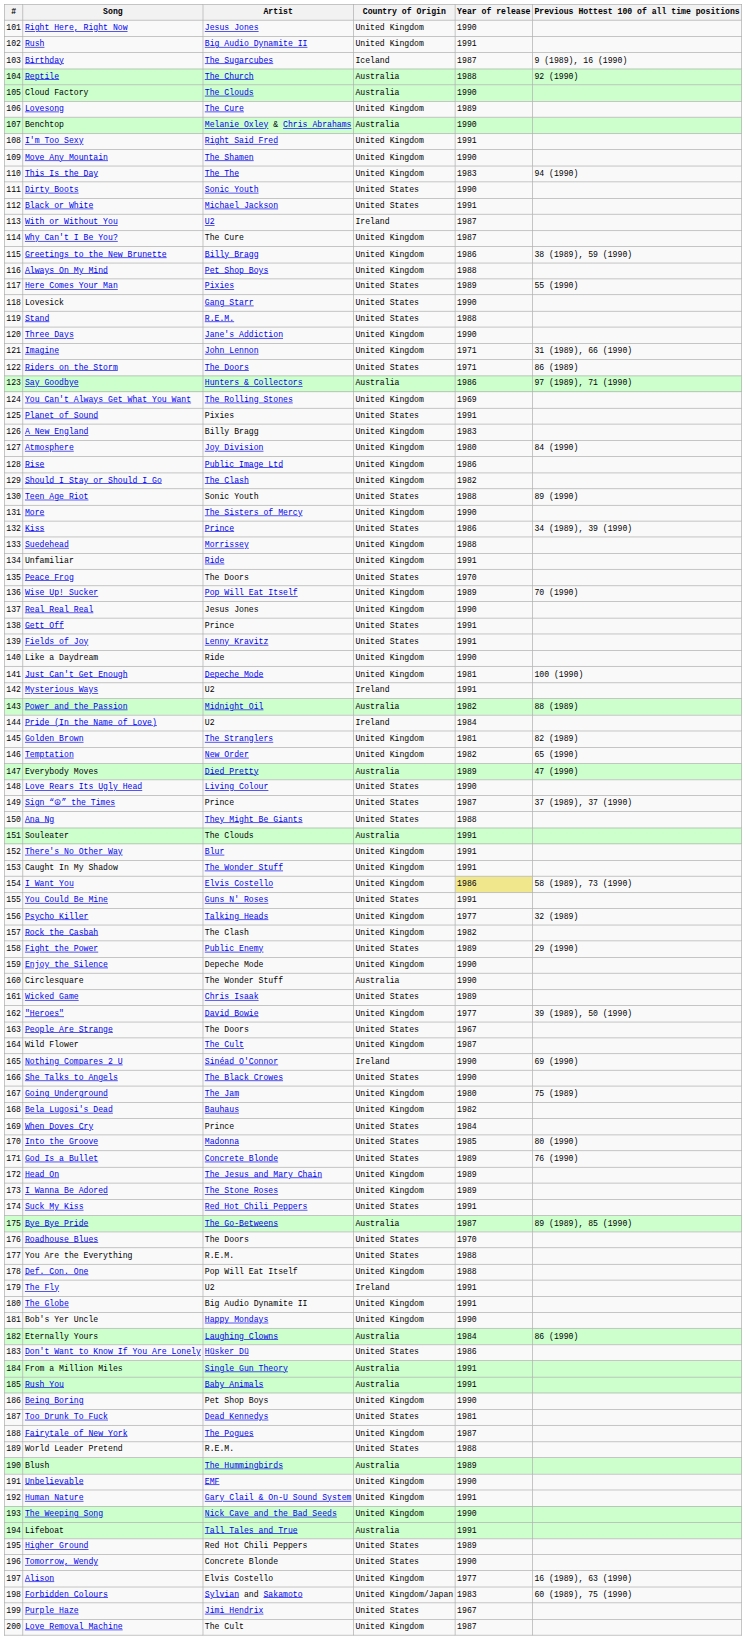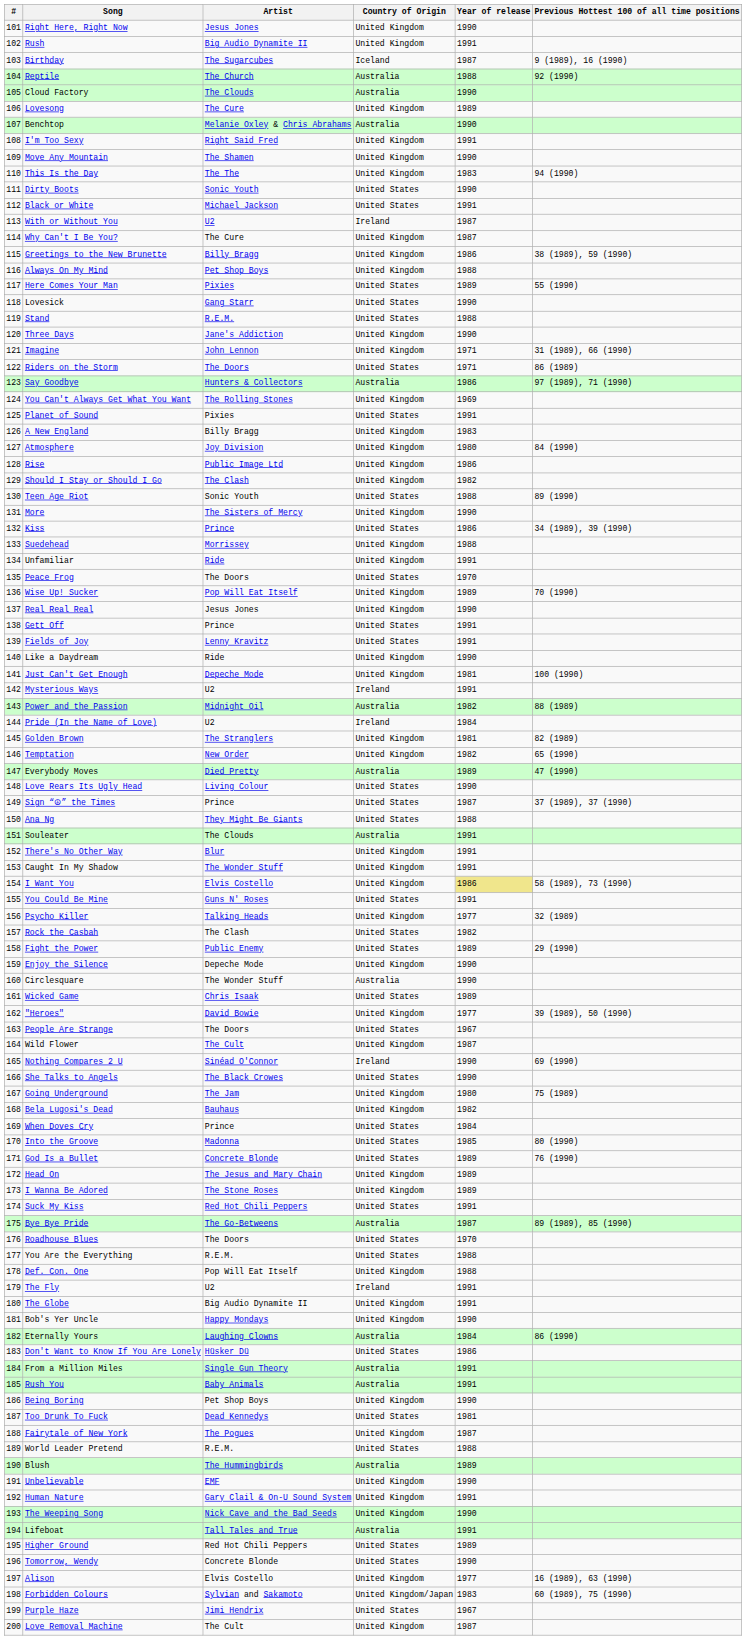Rock the Casbah | Country of Origin: United Kingdom -> United States
